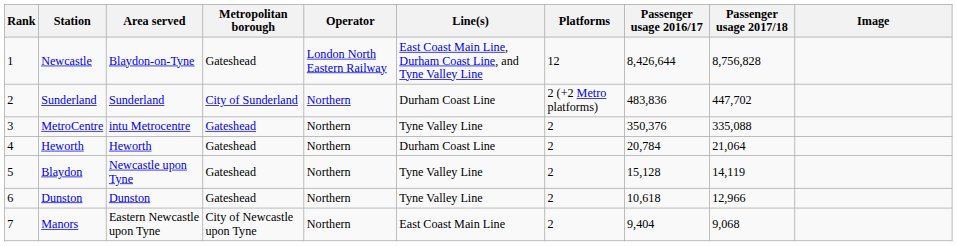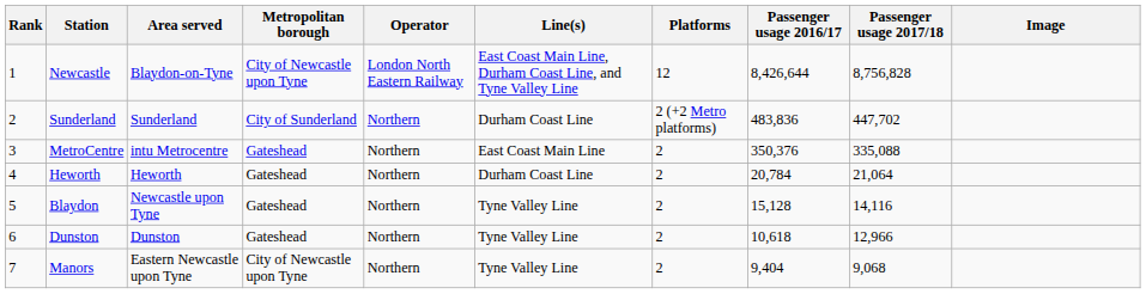Newcastle | Metropolitan borough: Gateshead -> City of Newcastle upon Tyne
MetroCentre | Line(s): Tyne Valley Line -> East Coast Main Line
Blaydon | Passenger usage 2017/18: 14,119 -> 14,116
Manors | Line(s): East Coast Main Line -> Tyne Valley Line
